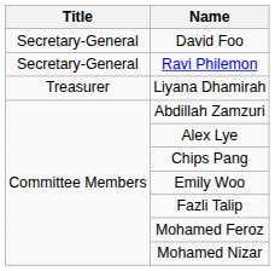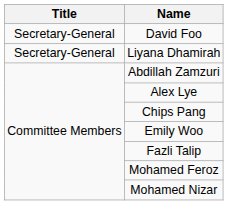- row: Secretary-General | Ravi Philemon
Liyana Dhamirah | Title: Treasurer -> Secretary-General
